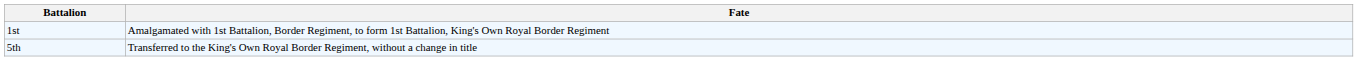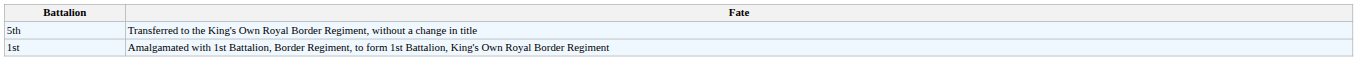rows swapped: 1st <-> 5th
